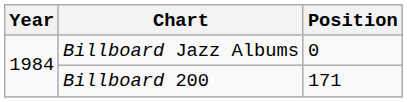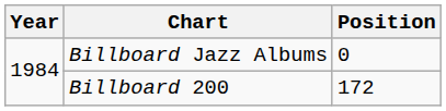Billboard 200 | Position: 171 -> 172
